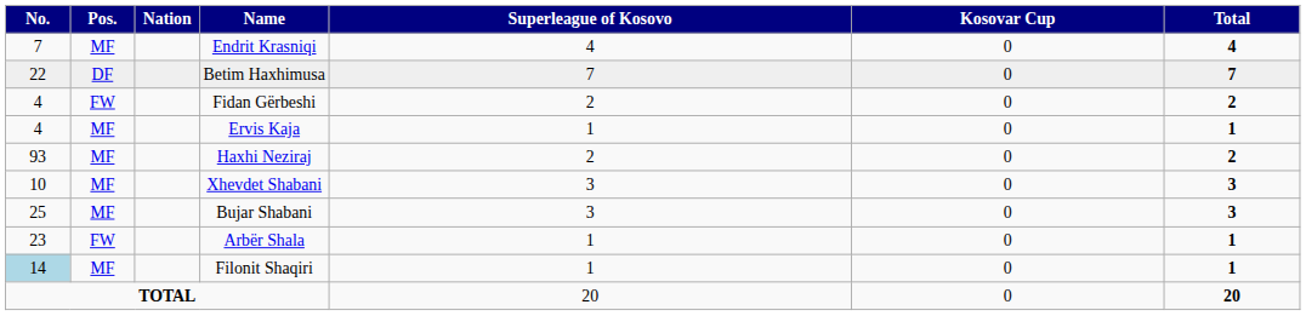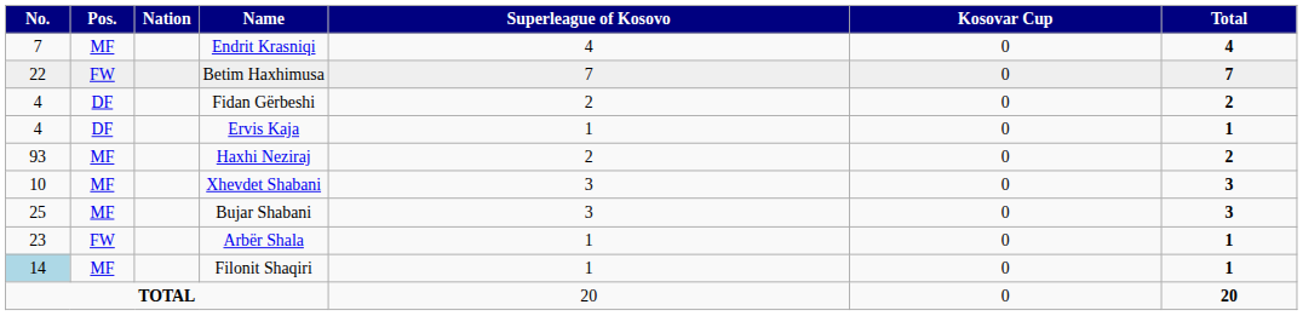Betim Haxhimusa | Pos.: DF -> FW
Fidan Gërbeshi | Pos.: FW -> DF
Ervis Kaja | Pos.: MF -> DF
